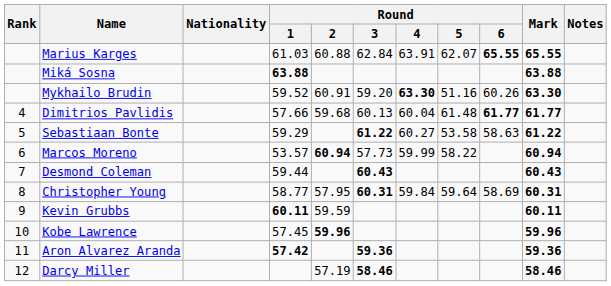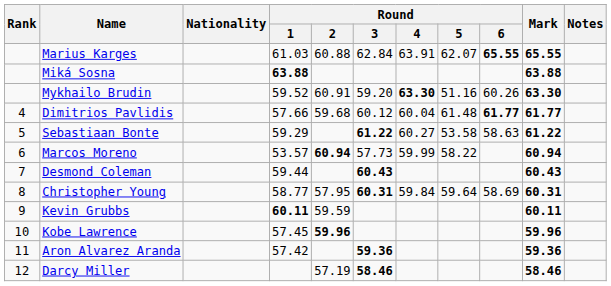Dimitrios Pavlidis | Round / 3: 60.13 -> 60.12
Aron Alvarez Aranda | Round / 1: bold -> normal
